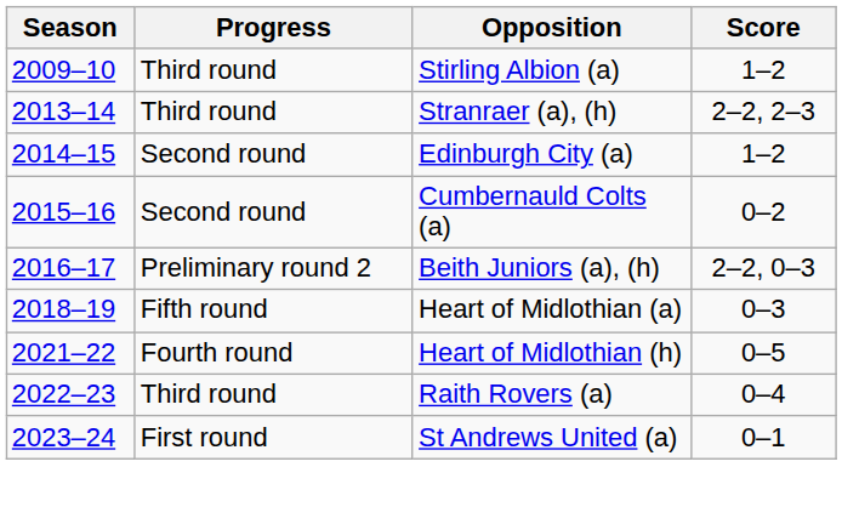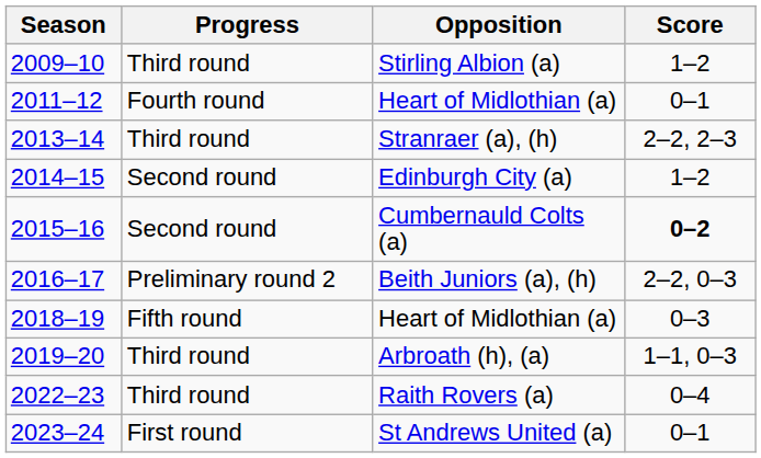+ row: 2011–12 | Fourth round | Heart of Midlothian (a) | 0–1
Cumbernauld Colts (a) | Score: normal -> bold
+ row: 2019–20 | Third round | Arbroath (h), (a) | 1–1, 0–3
- row: 2021–22 | Fourth round | Heart of Midlothian (h) | 0–5
